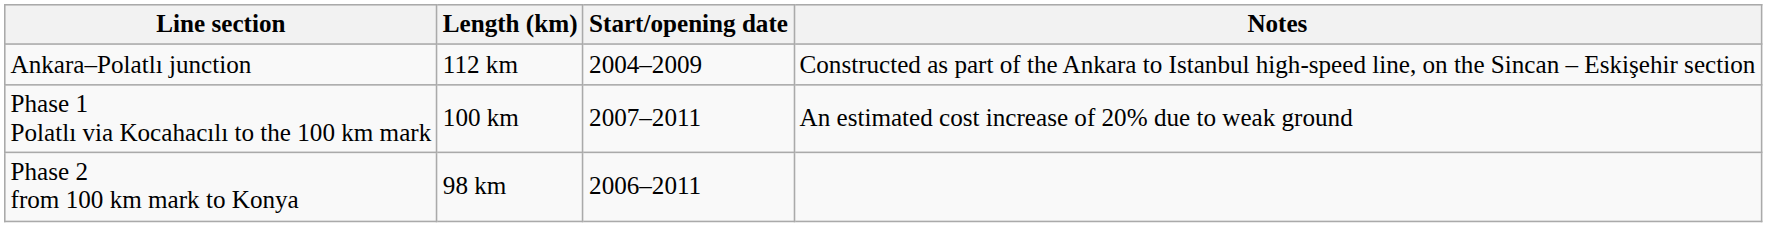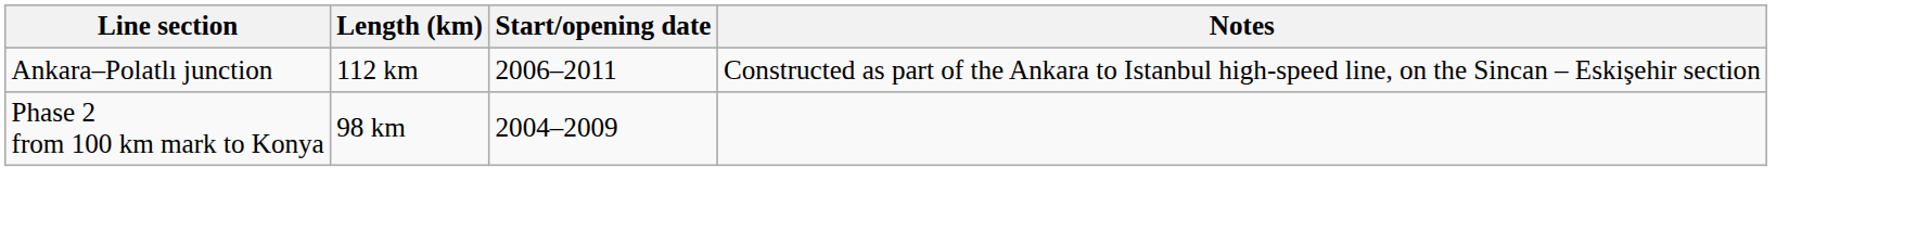Ankara–Polatlı junction | Start/opening date: 2004–2009 -> 2006–2011
- row: Phase 1 Polatlı via Kocahacılı to the 100 km mark | 100 km | 2007–2011 | An estimated cost increase of 20% due to weak ground
Phase 2 from 100 km mark to Konya | Start/opening date: 2006–2011 -> 2004–2009
